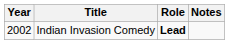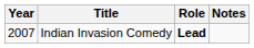Indian Invasion Comedy | Year: 2002 -> 2007
